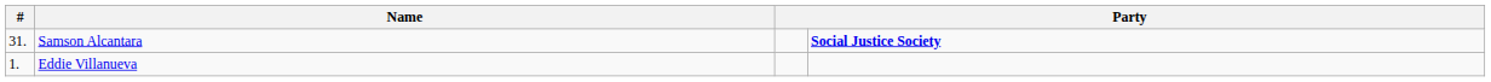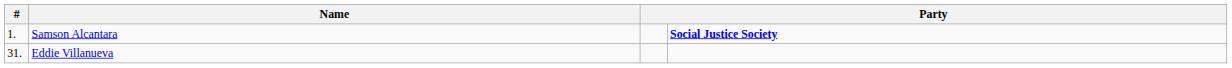Samson Alcantara | #: 31. -> 1.
Eddie Villanueva | #: 1. -> 31.
